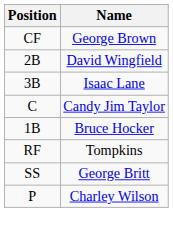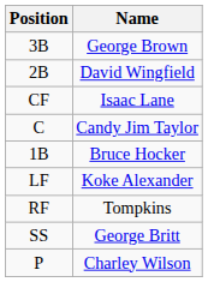George Brown | Position: CF -> 3B
Isaac Lane | Position: 3B -> CF
+ row: LF | Koke Alexander
